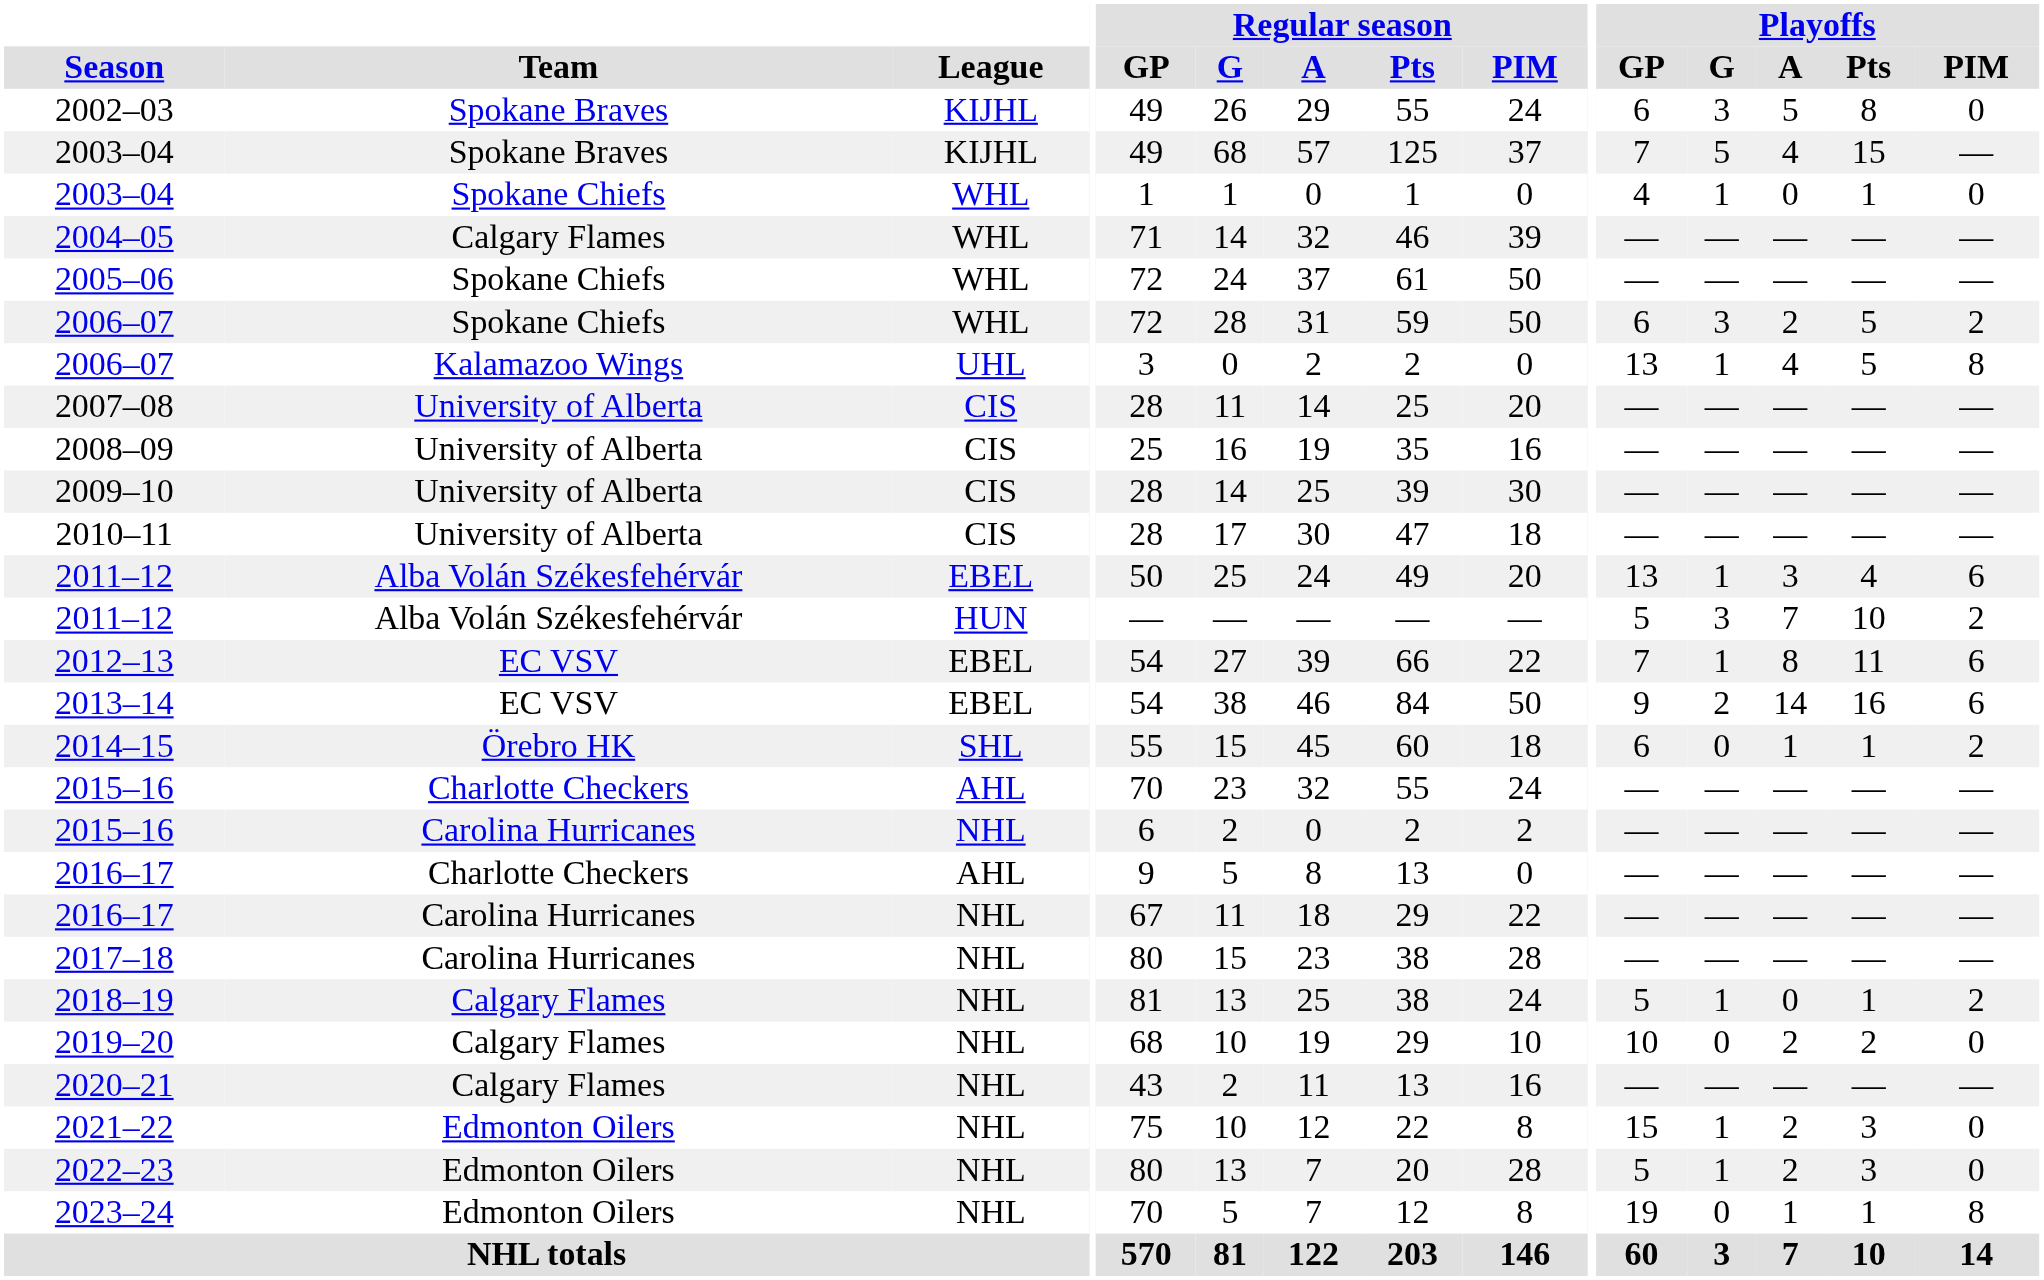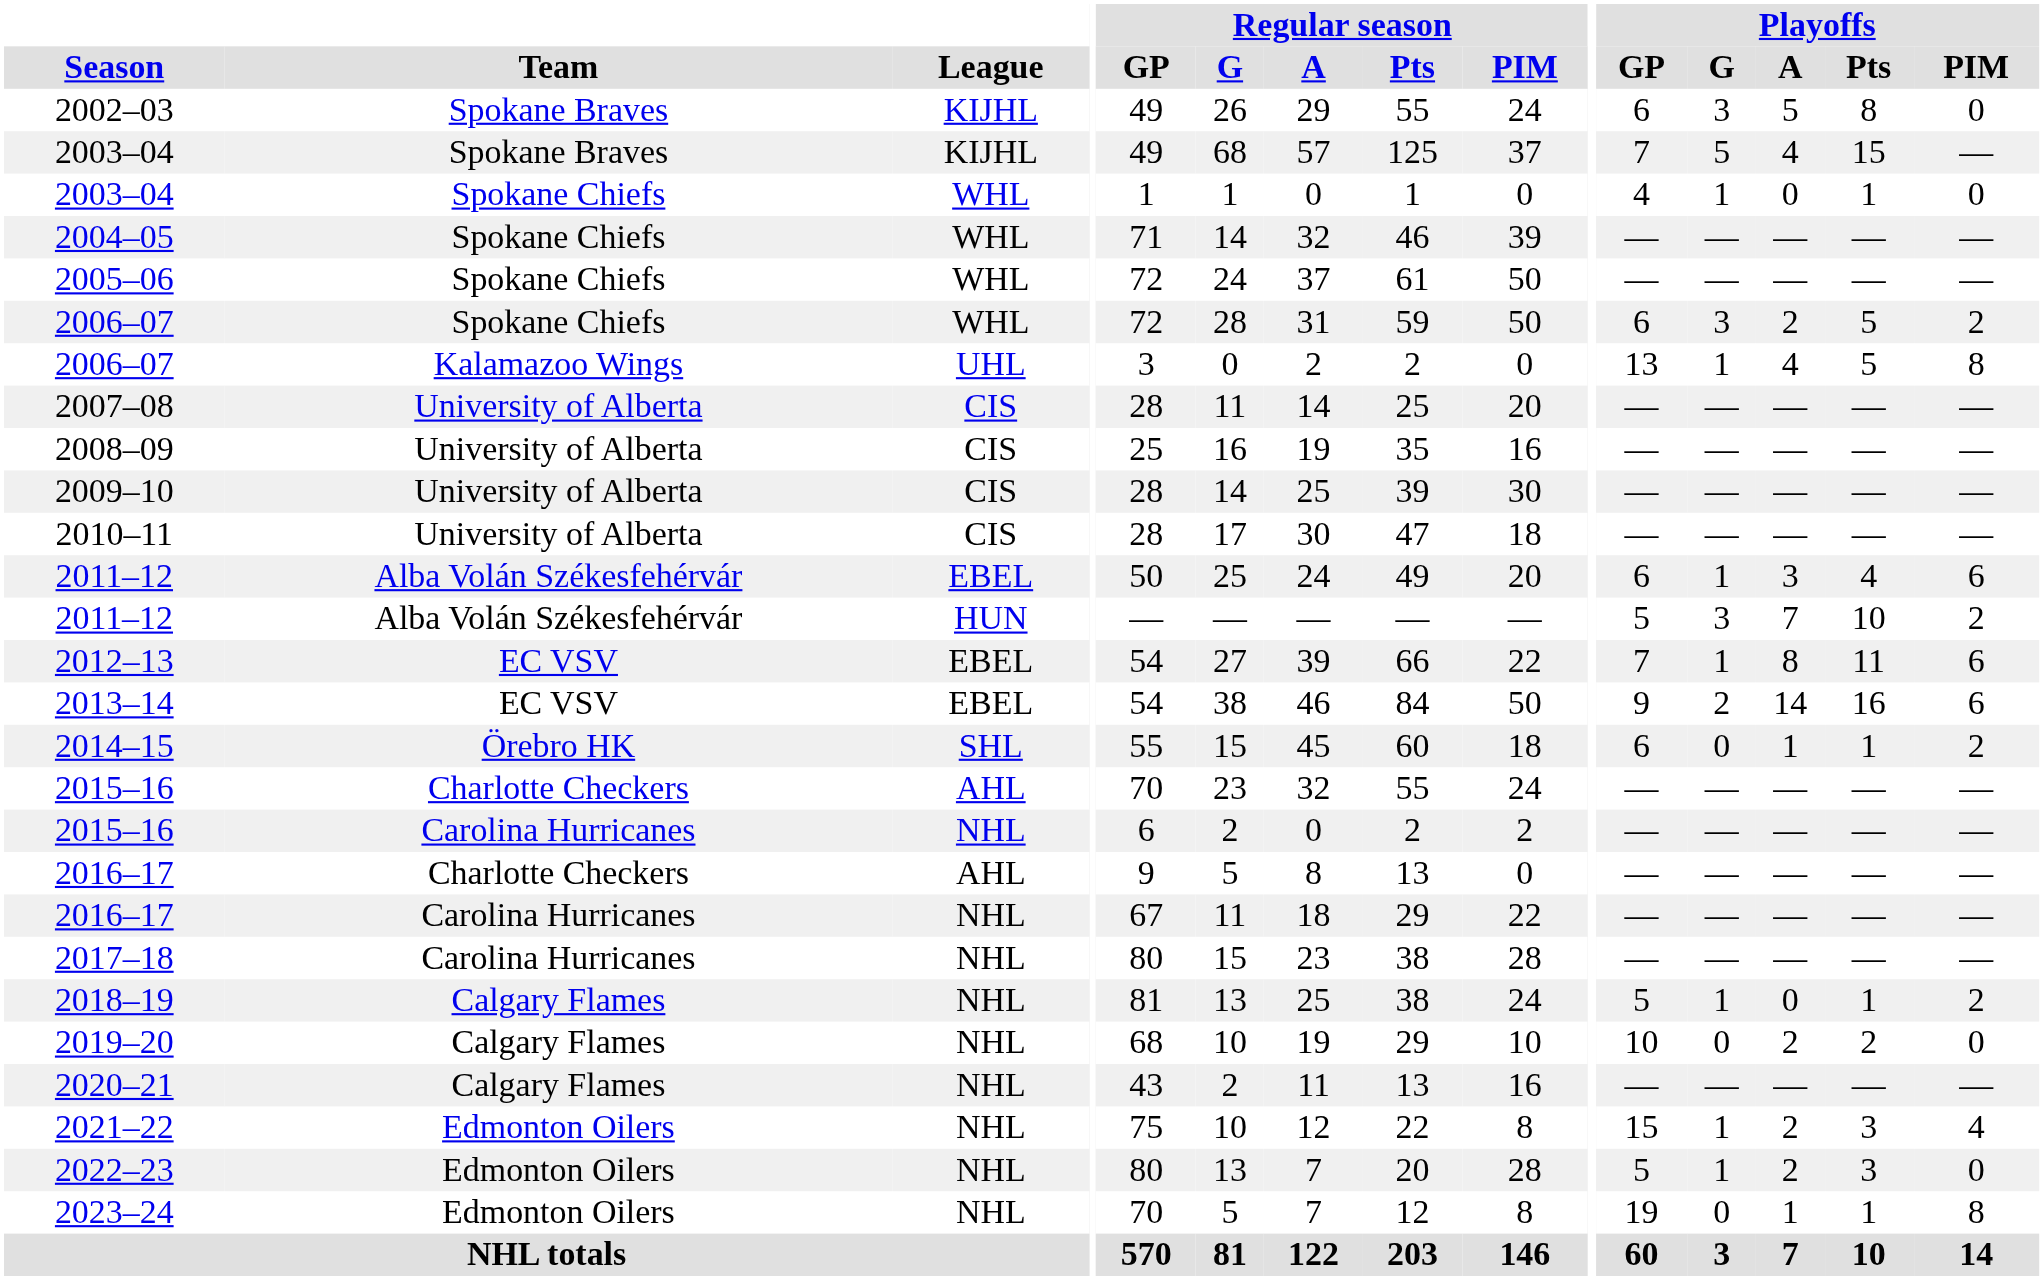2004–05 | Team: Calgary Flames -> Spokane Chiefs
2011–12 / EBEL | Playoffs / GP: 13 -> 6
2021–22 | Playoffs / PIM: 0 -> 4
